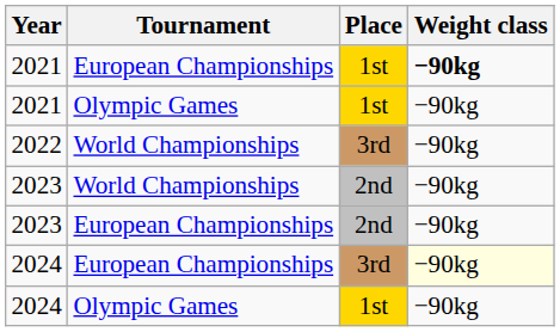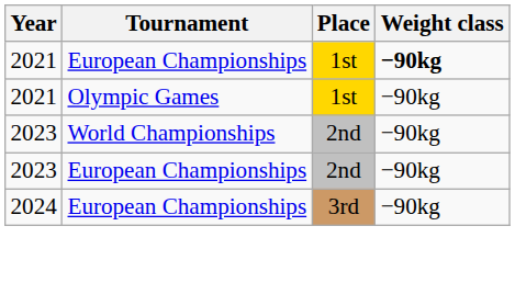- row: 2022 | World Championships | 3rd | −90kg
2024 / European Championships | Weight class: lightyellow background -> no background
- row: 2024 | Olympic Games | 1st | −90kg
